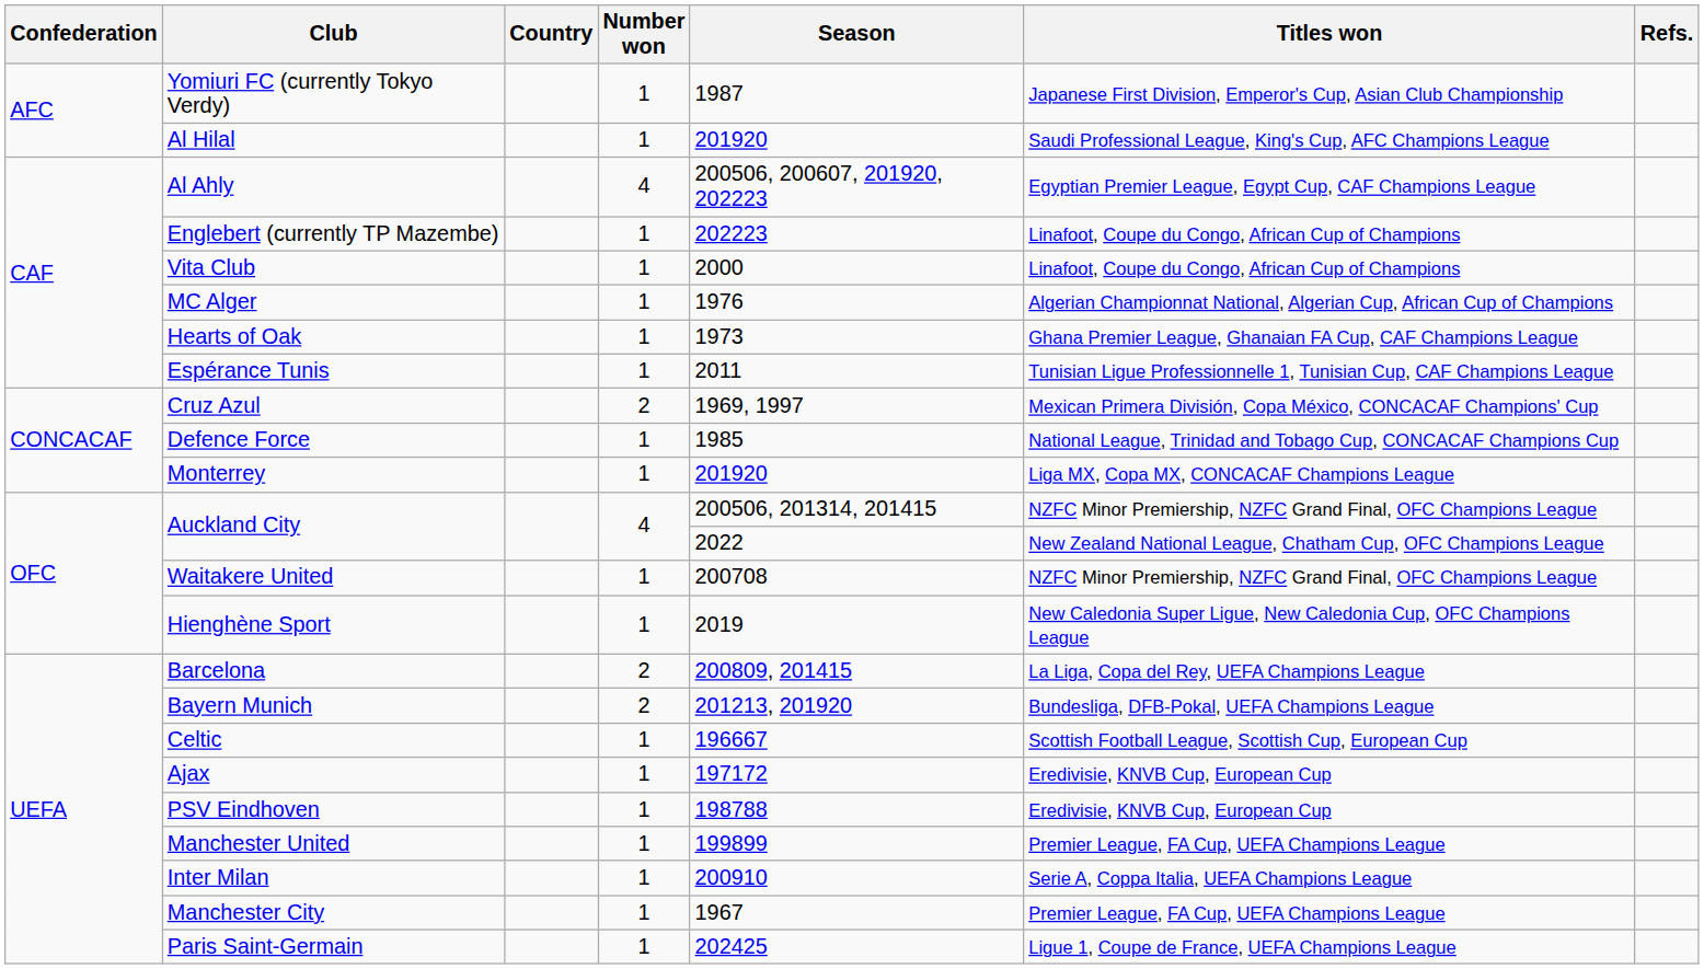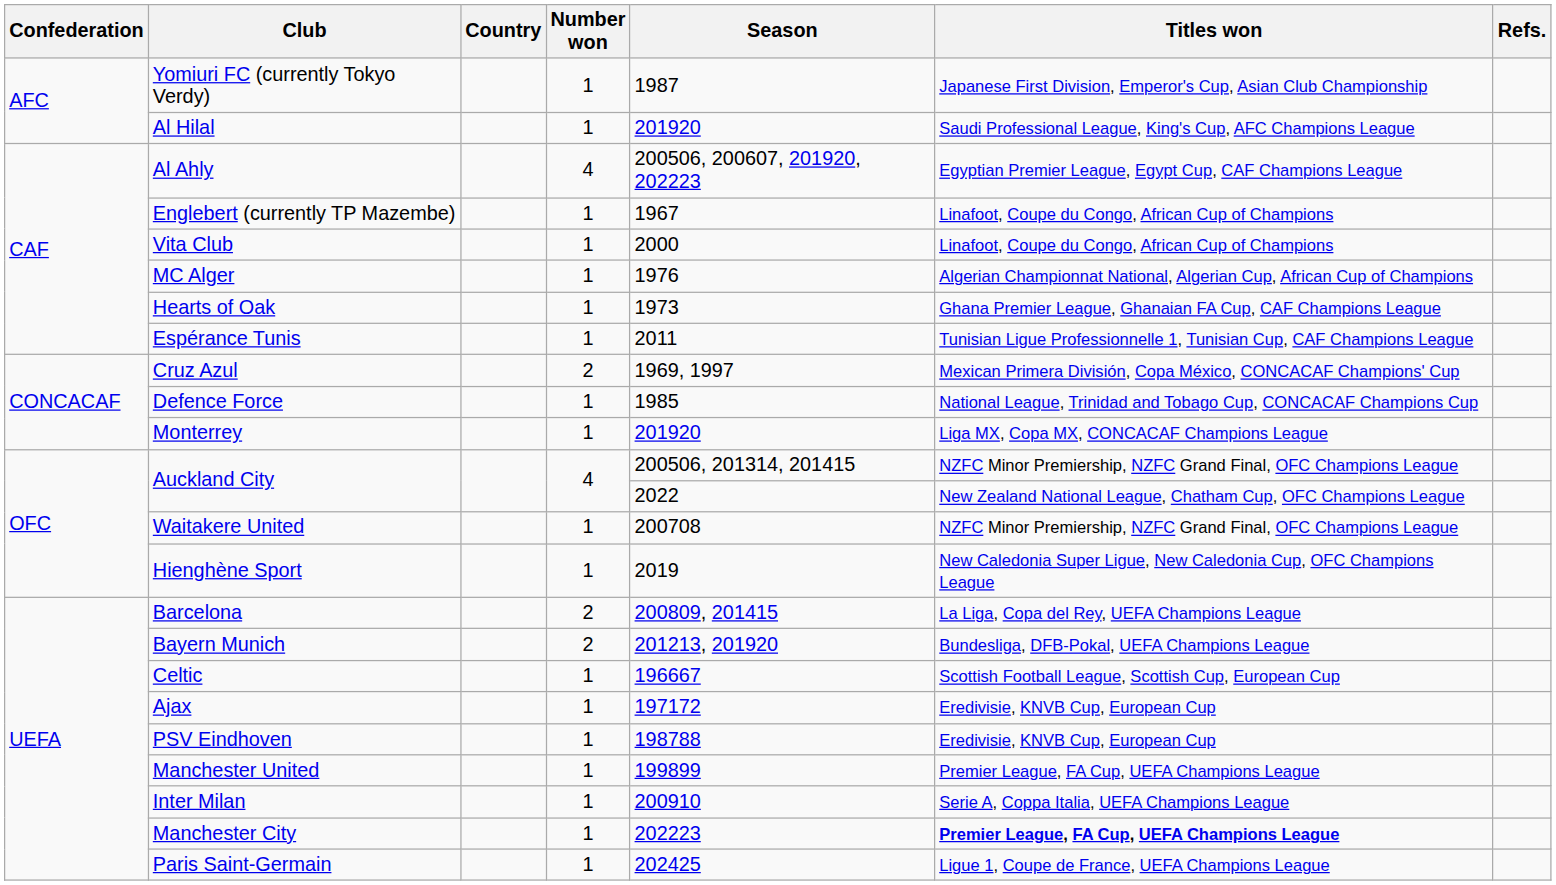Englebert (currently TP Mazembe) | Season: 202223 -> 1967
Manchester City | Season: 1967 -> 202223
Manchester City | Titles won: normal -> bold
